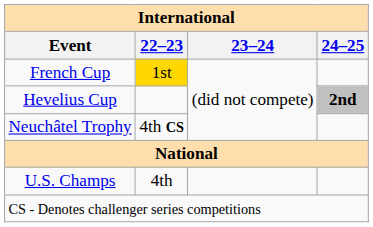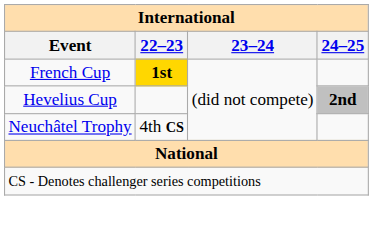French Cup | 22–23: normal -> bold
- row: U.S. Champs | 4th
